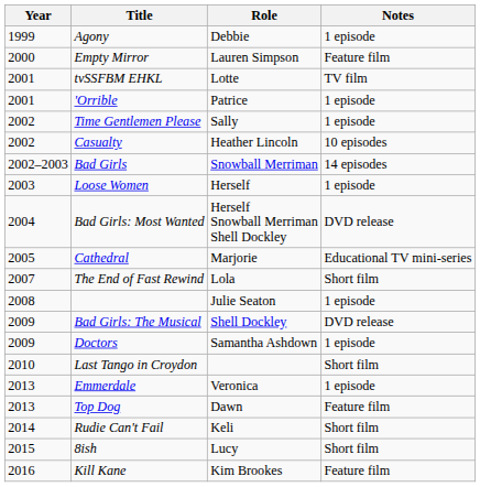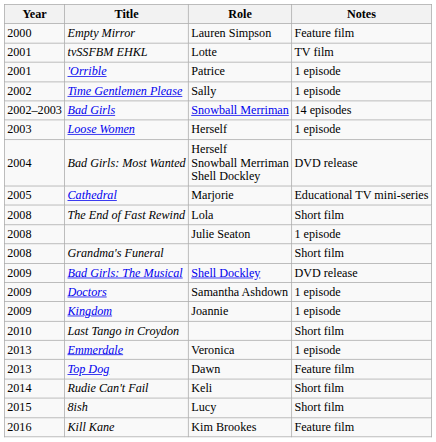- row: 1999 | Agony | Debbie | 1 episode
- row: 2002 | Casualty | Heather Lincoln | 10 episodes
The End of Fast Rewind | Year: 2007 -> 2008
+ row: 2008 | Grandma's Funeral | Short film
+ row: 2009 | Kingdom | Joannie | 1 episode
